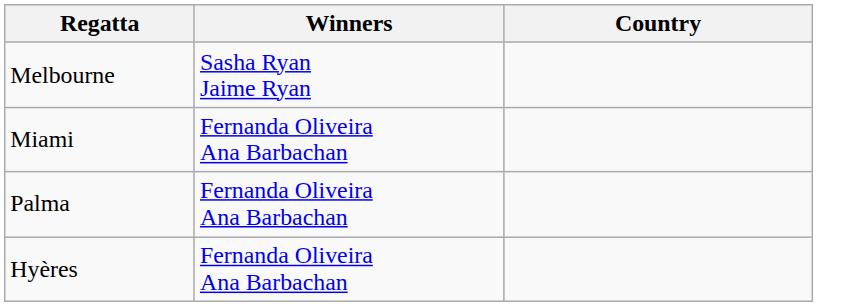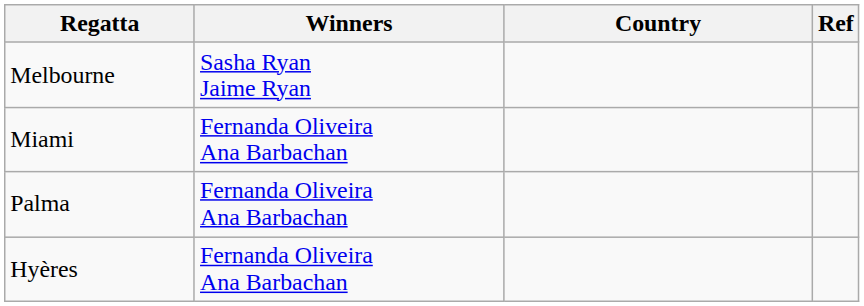+ column: Ref
